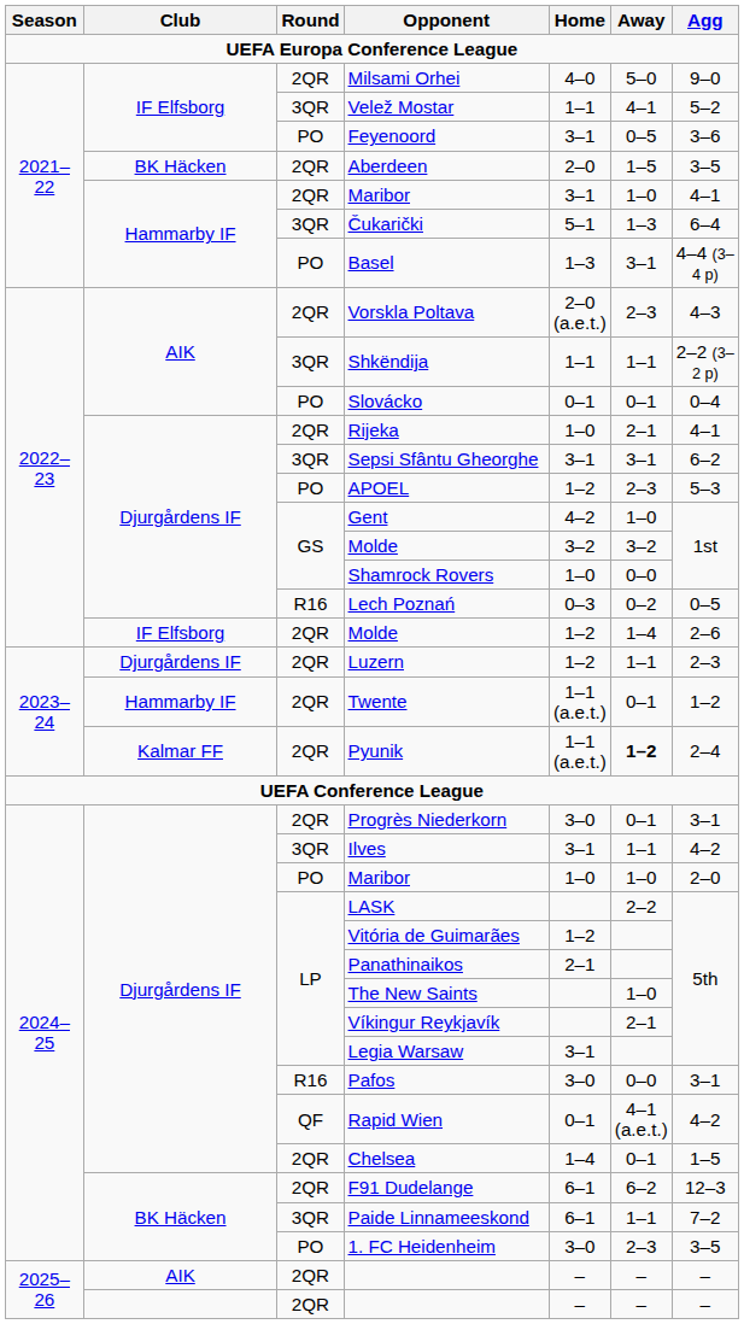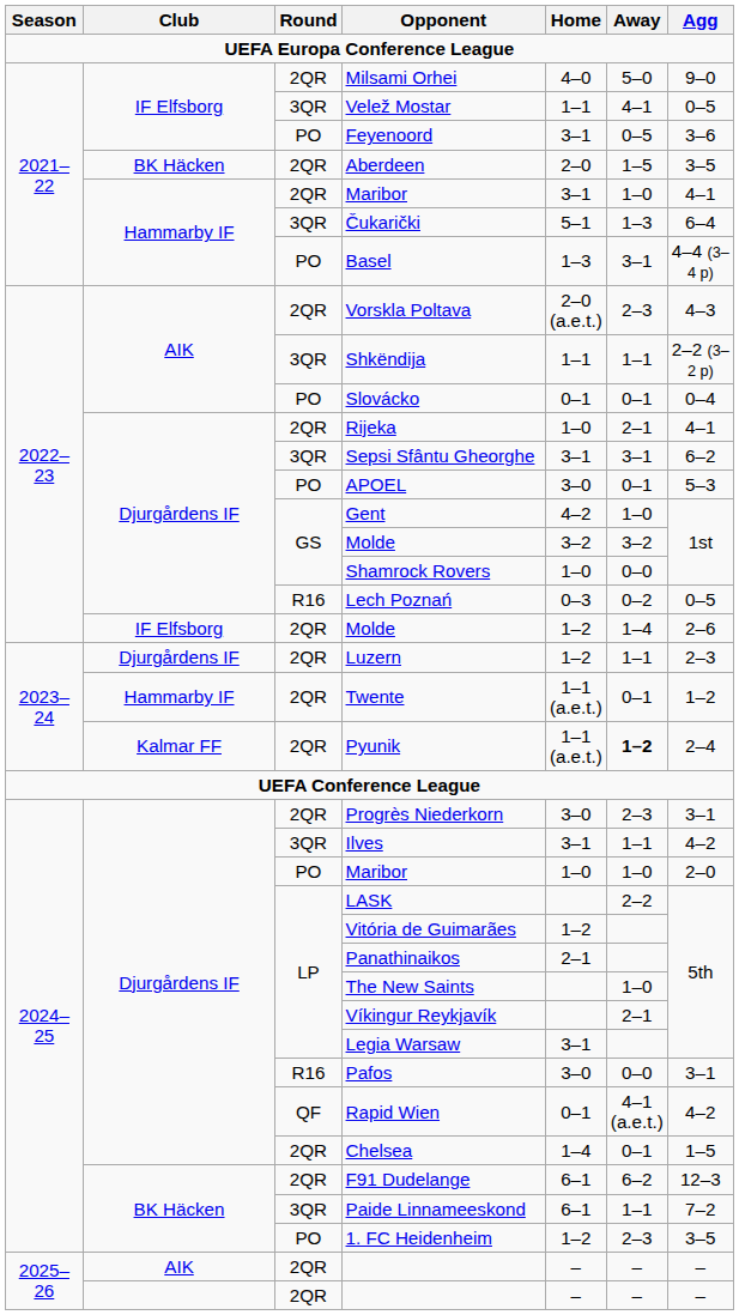Velež Mostar | Agg: 5–2 -> 0–5
APOEL | Home: 1–2 -> 3–0
APOEL | Away: 2–3 -> 0–1
Progrès Niederkorn | Away: 0–1 -> 2–3
1. FC Heidenheim | Home: 3–0 -> 1–2
